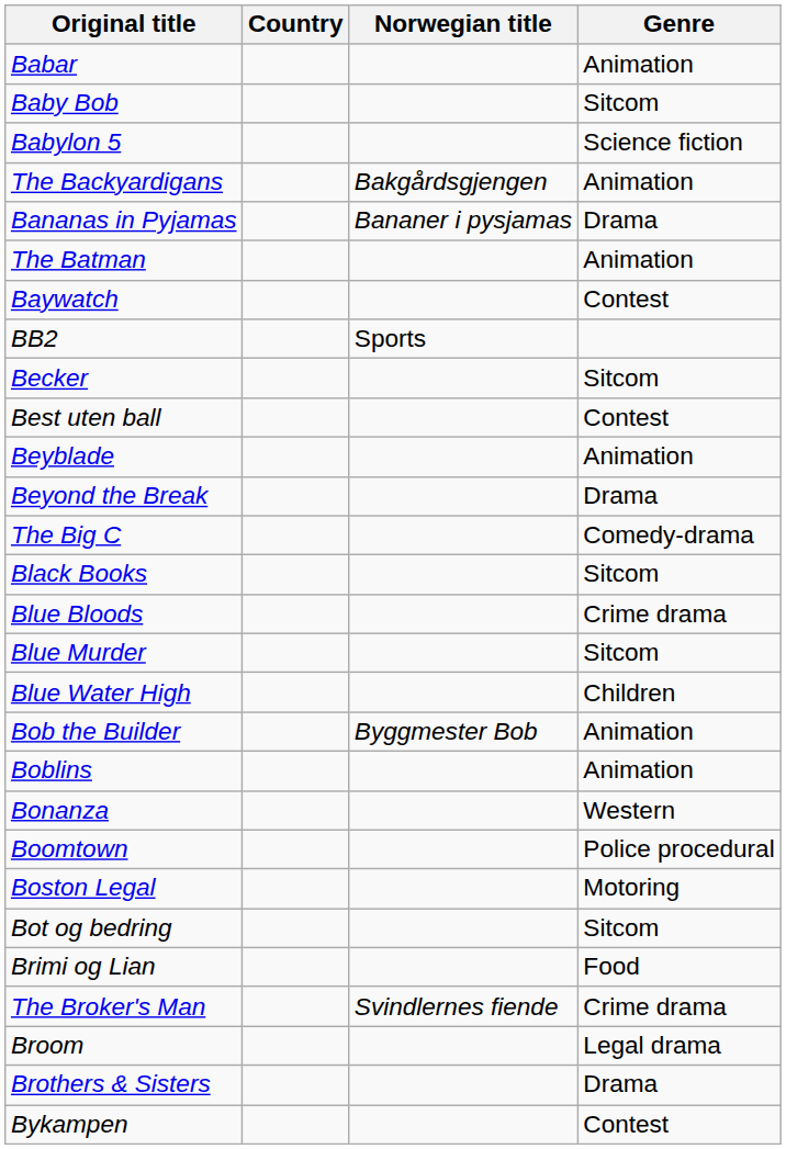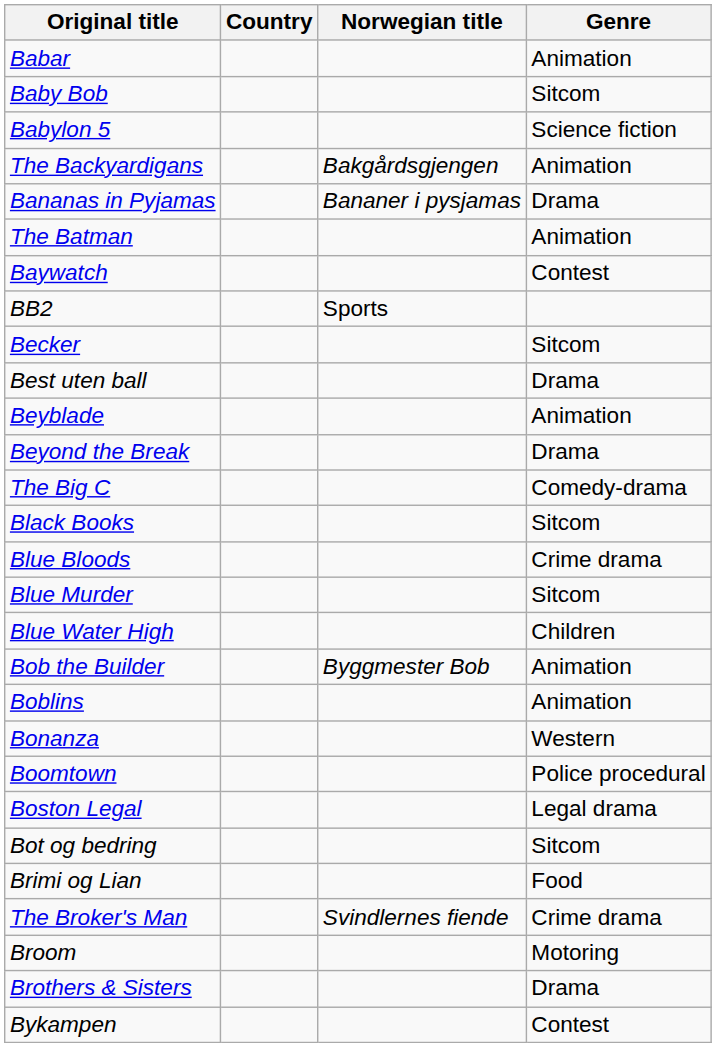Best uten ball | Genre: Contest -> Drama
Boston Legal | Genre: Motoring -> Legal drama
Broom | Genre: Legal drama -> Motoring
